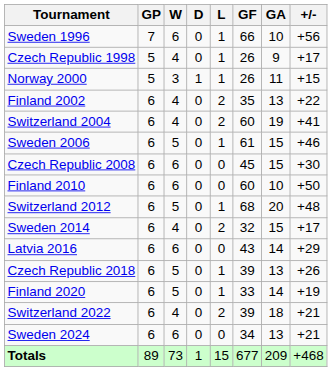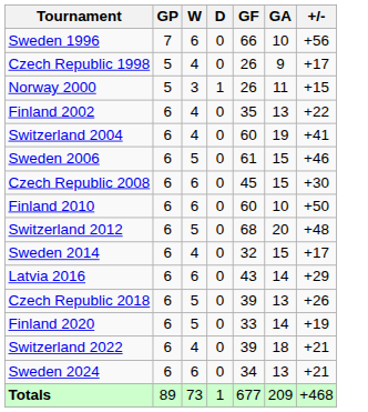- column: L | 1 | 1 | 1 | 2 | 2 | 1 | 0 | 0 | 1 | 2 | 0 | 1 | 1 | 2 | 0 | 15
